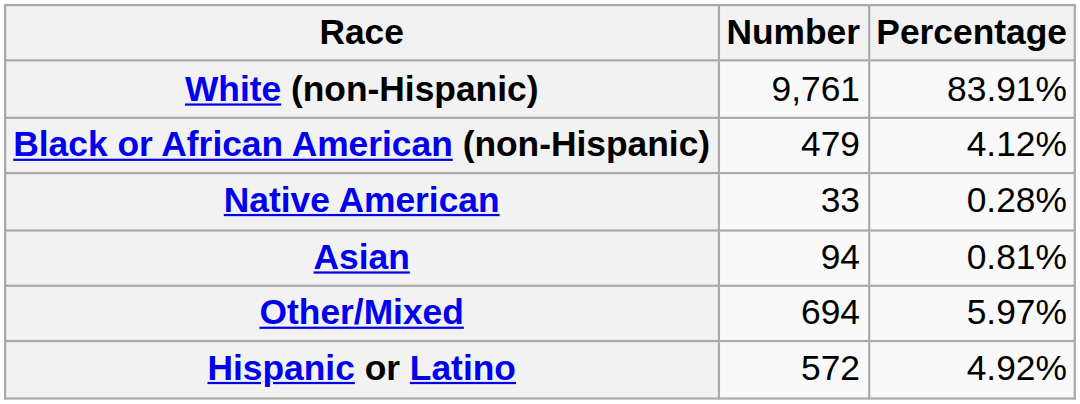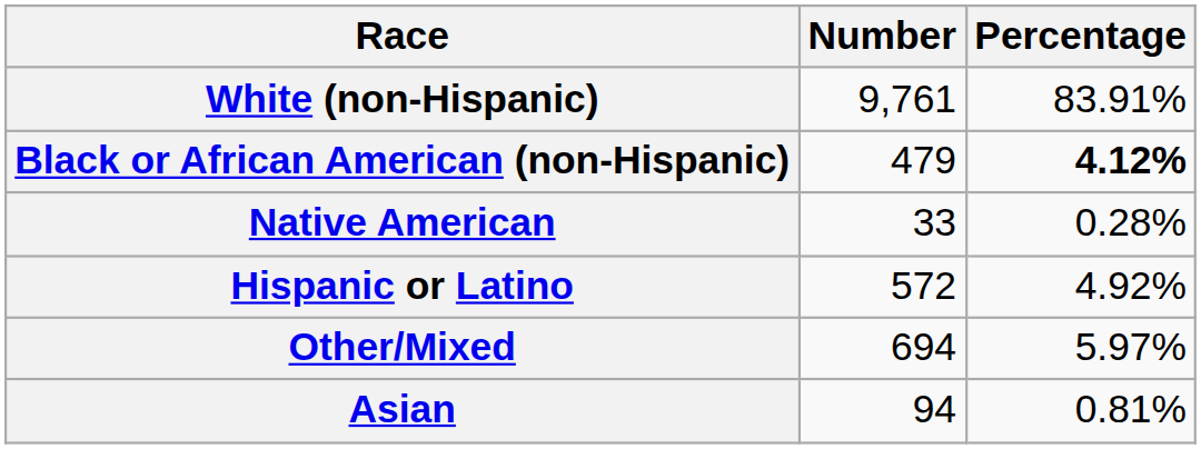Black or African American (non-Hispanic) | Percentage: normal -> bold
rows swapped: Asian <-> Hispanic or Latino
